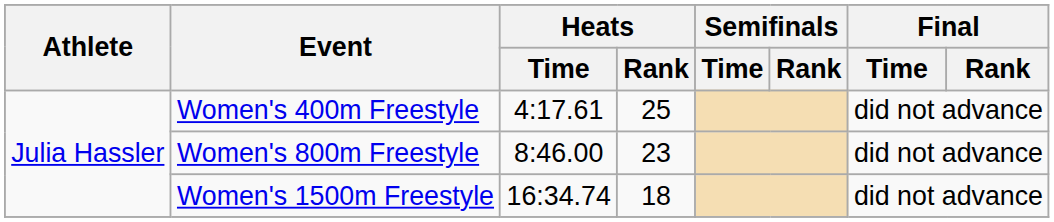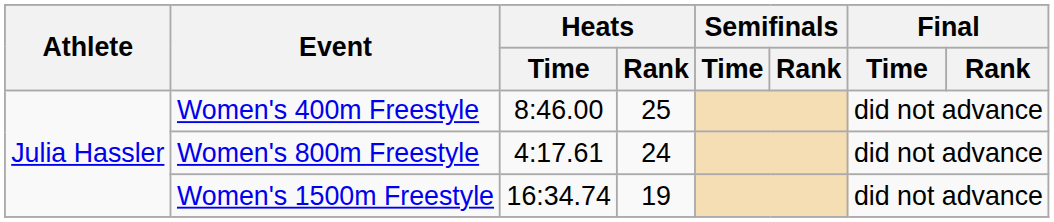Women's 400m Freestyle | Heats / Time: 4:17.61 -> 8:46.00
Women's 800m Freestyle | Heats / Time: 8:46.00 -> 4:17.61
Women's 800m Freestyle | Heats / Rank: 23 -> 24
Women's 1500m Freestyle | Heats / Rank: 18 -> 19
